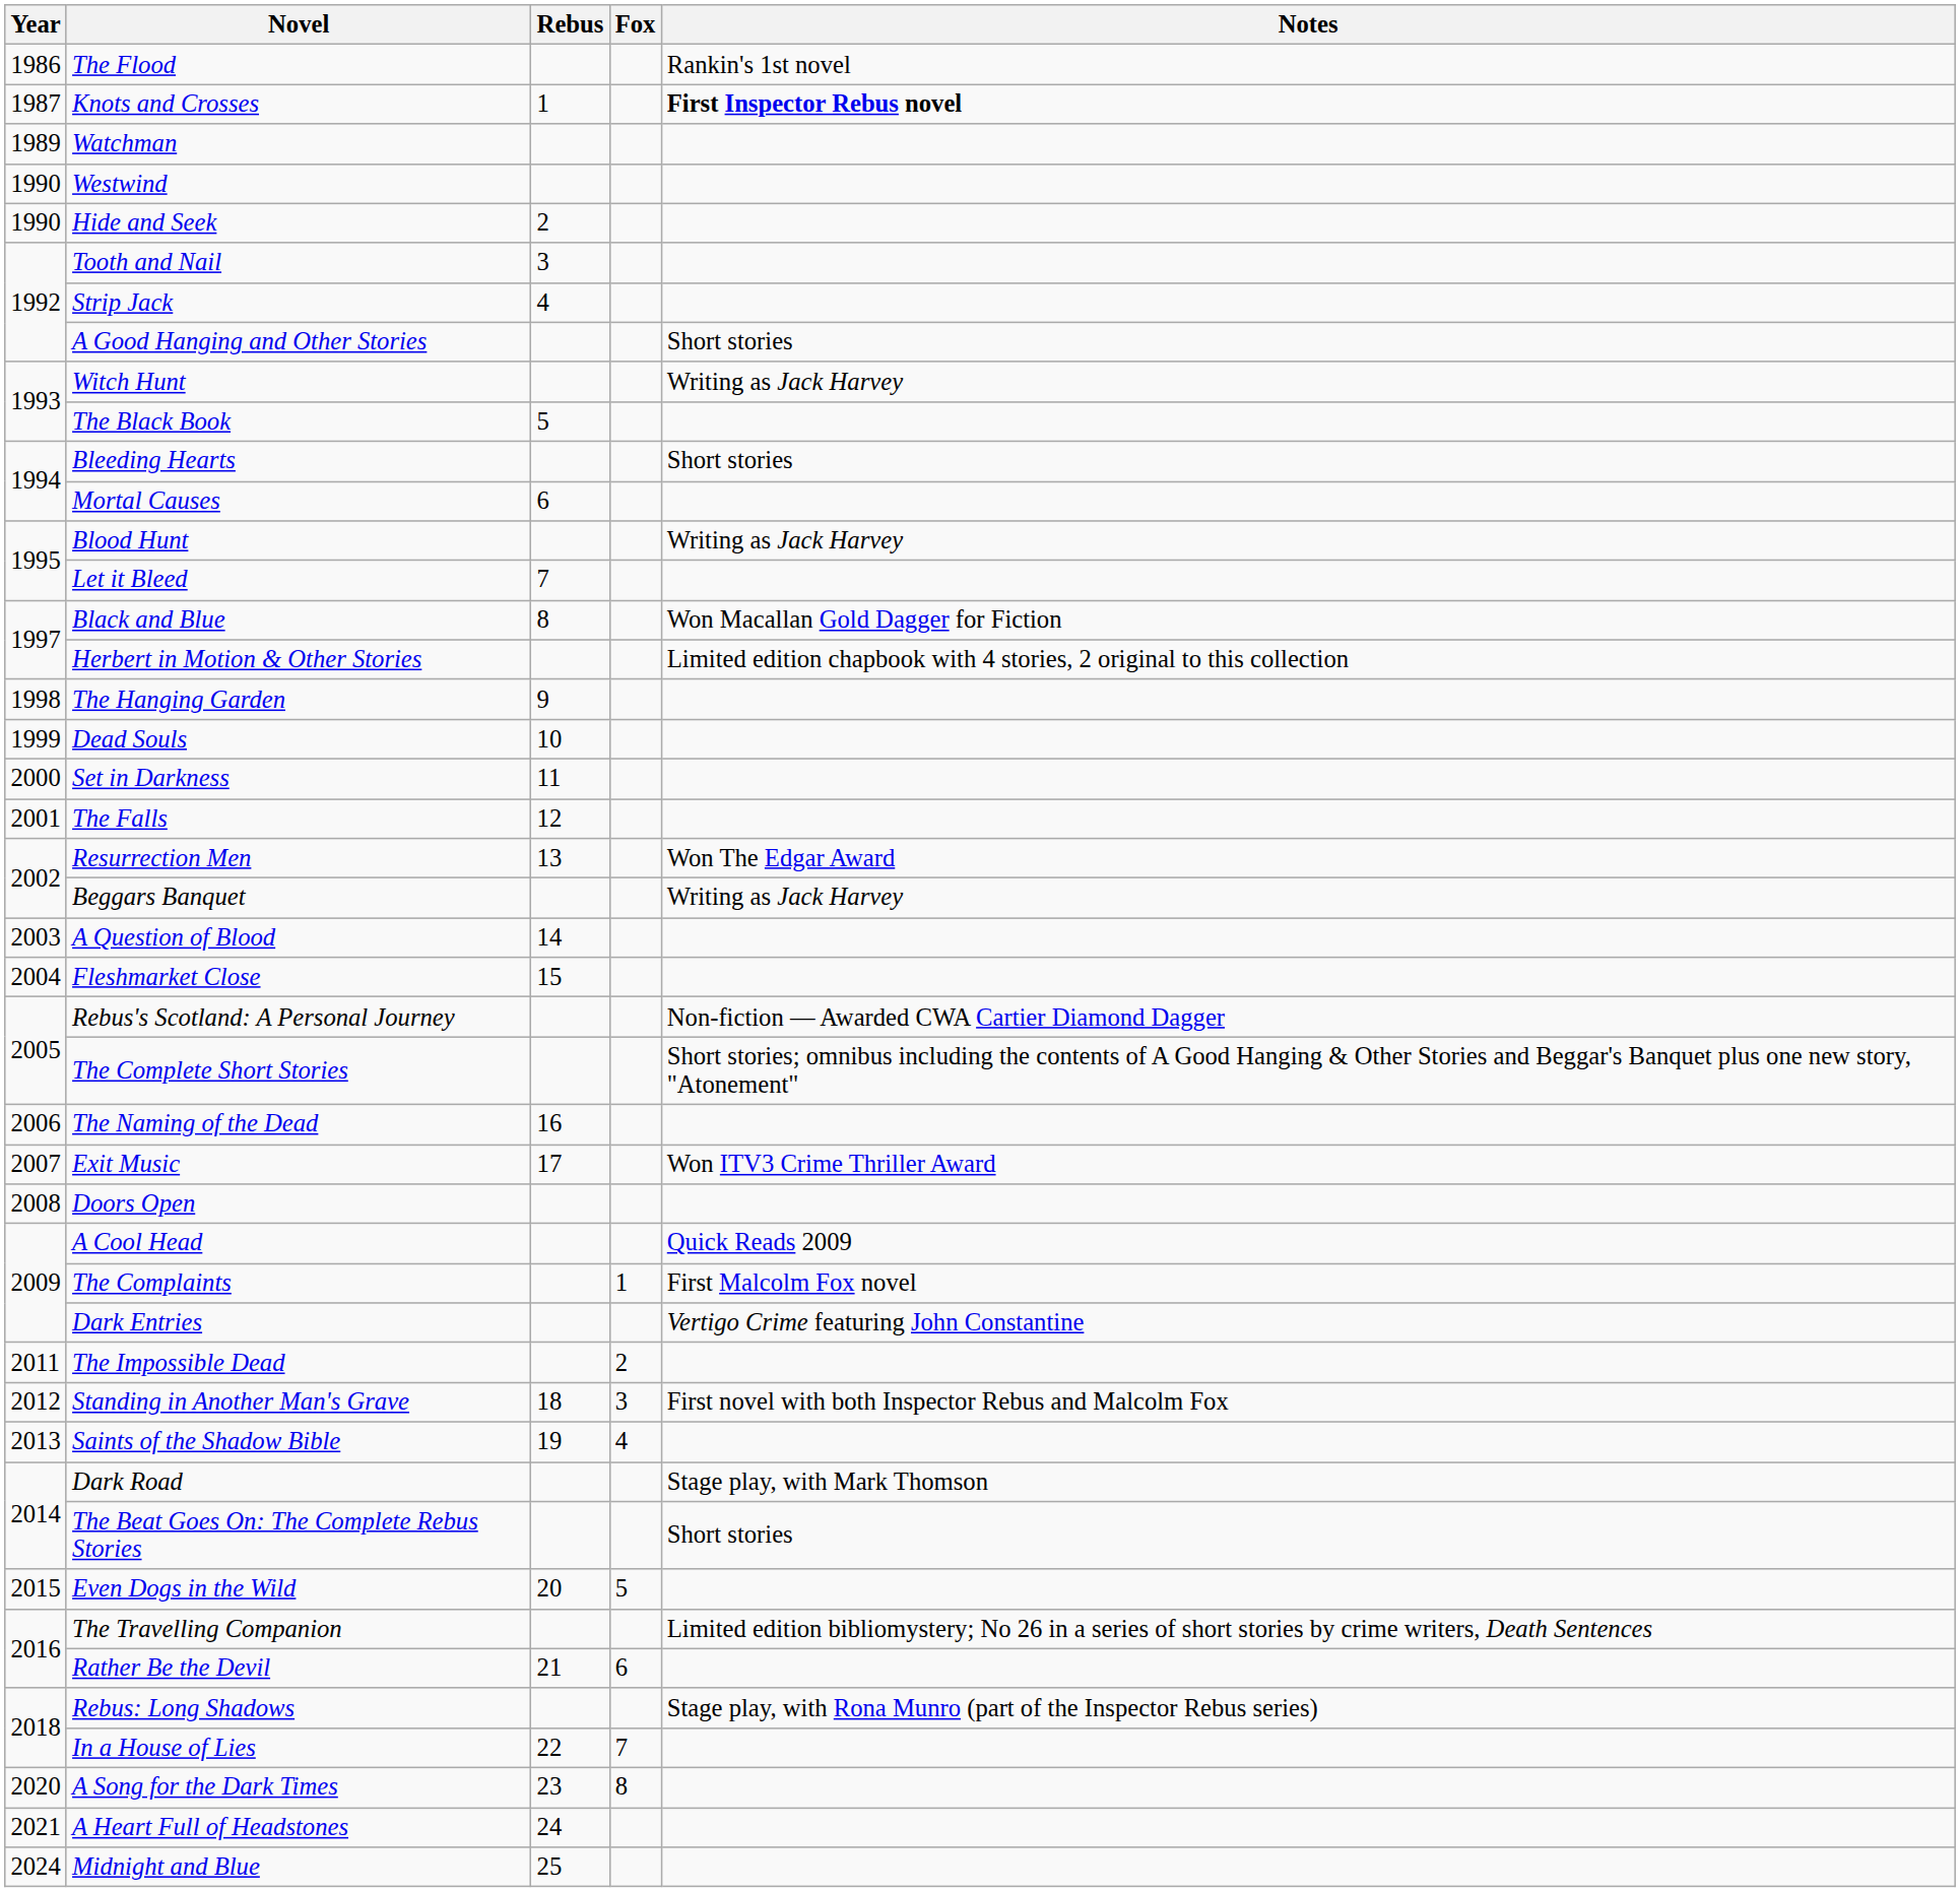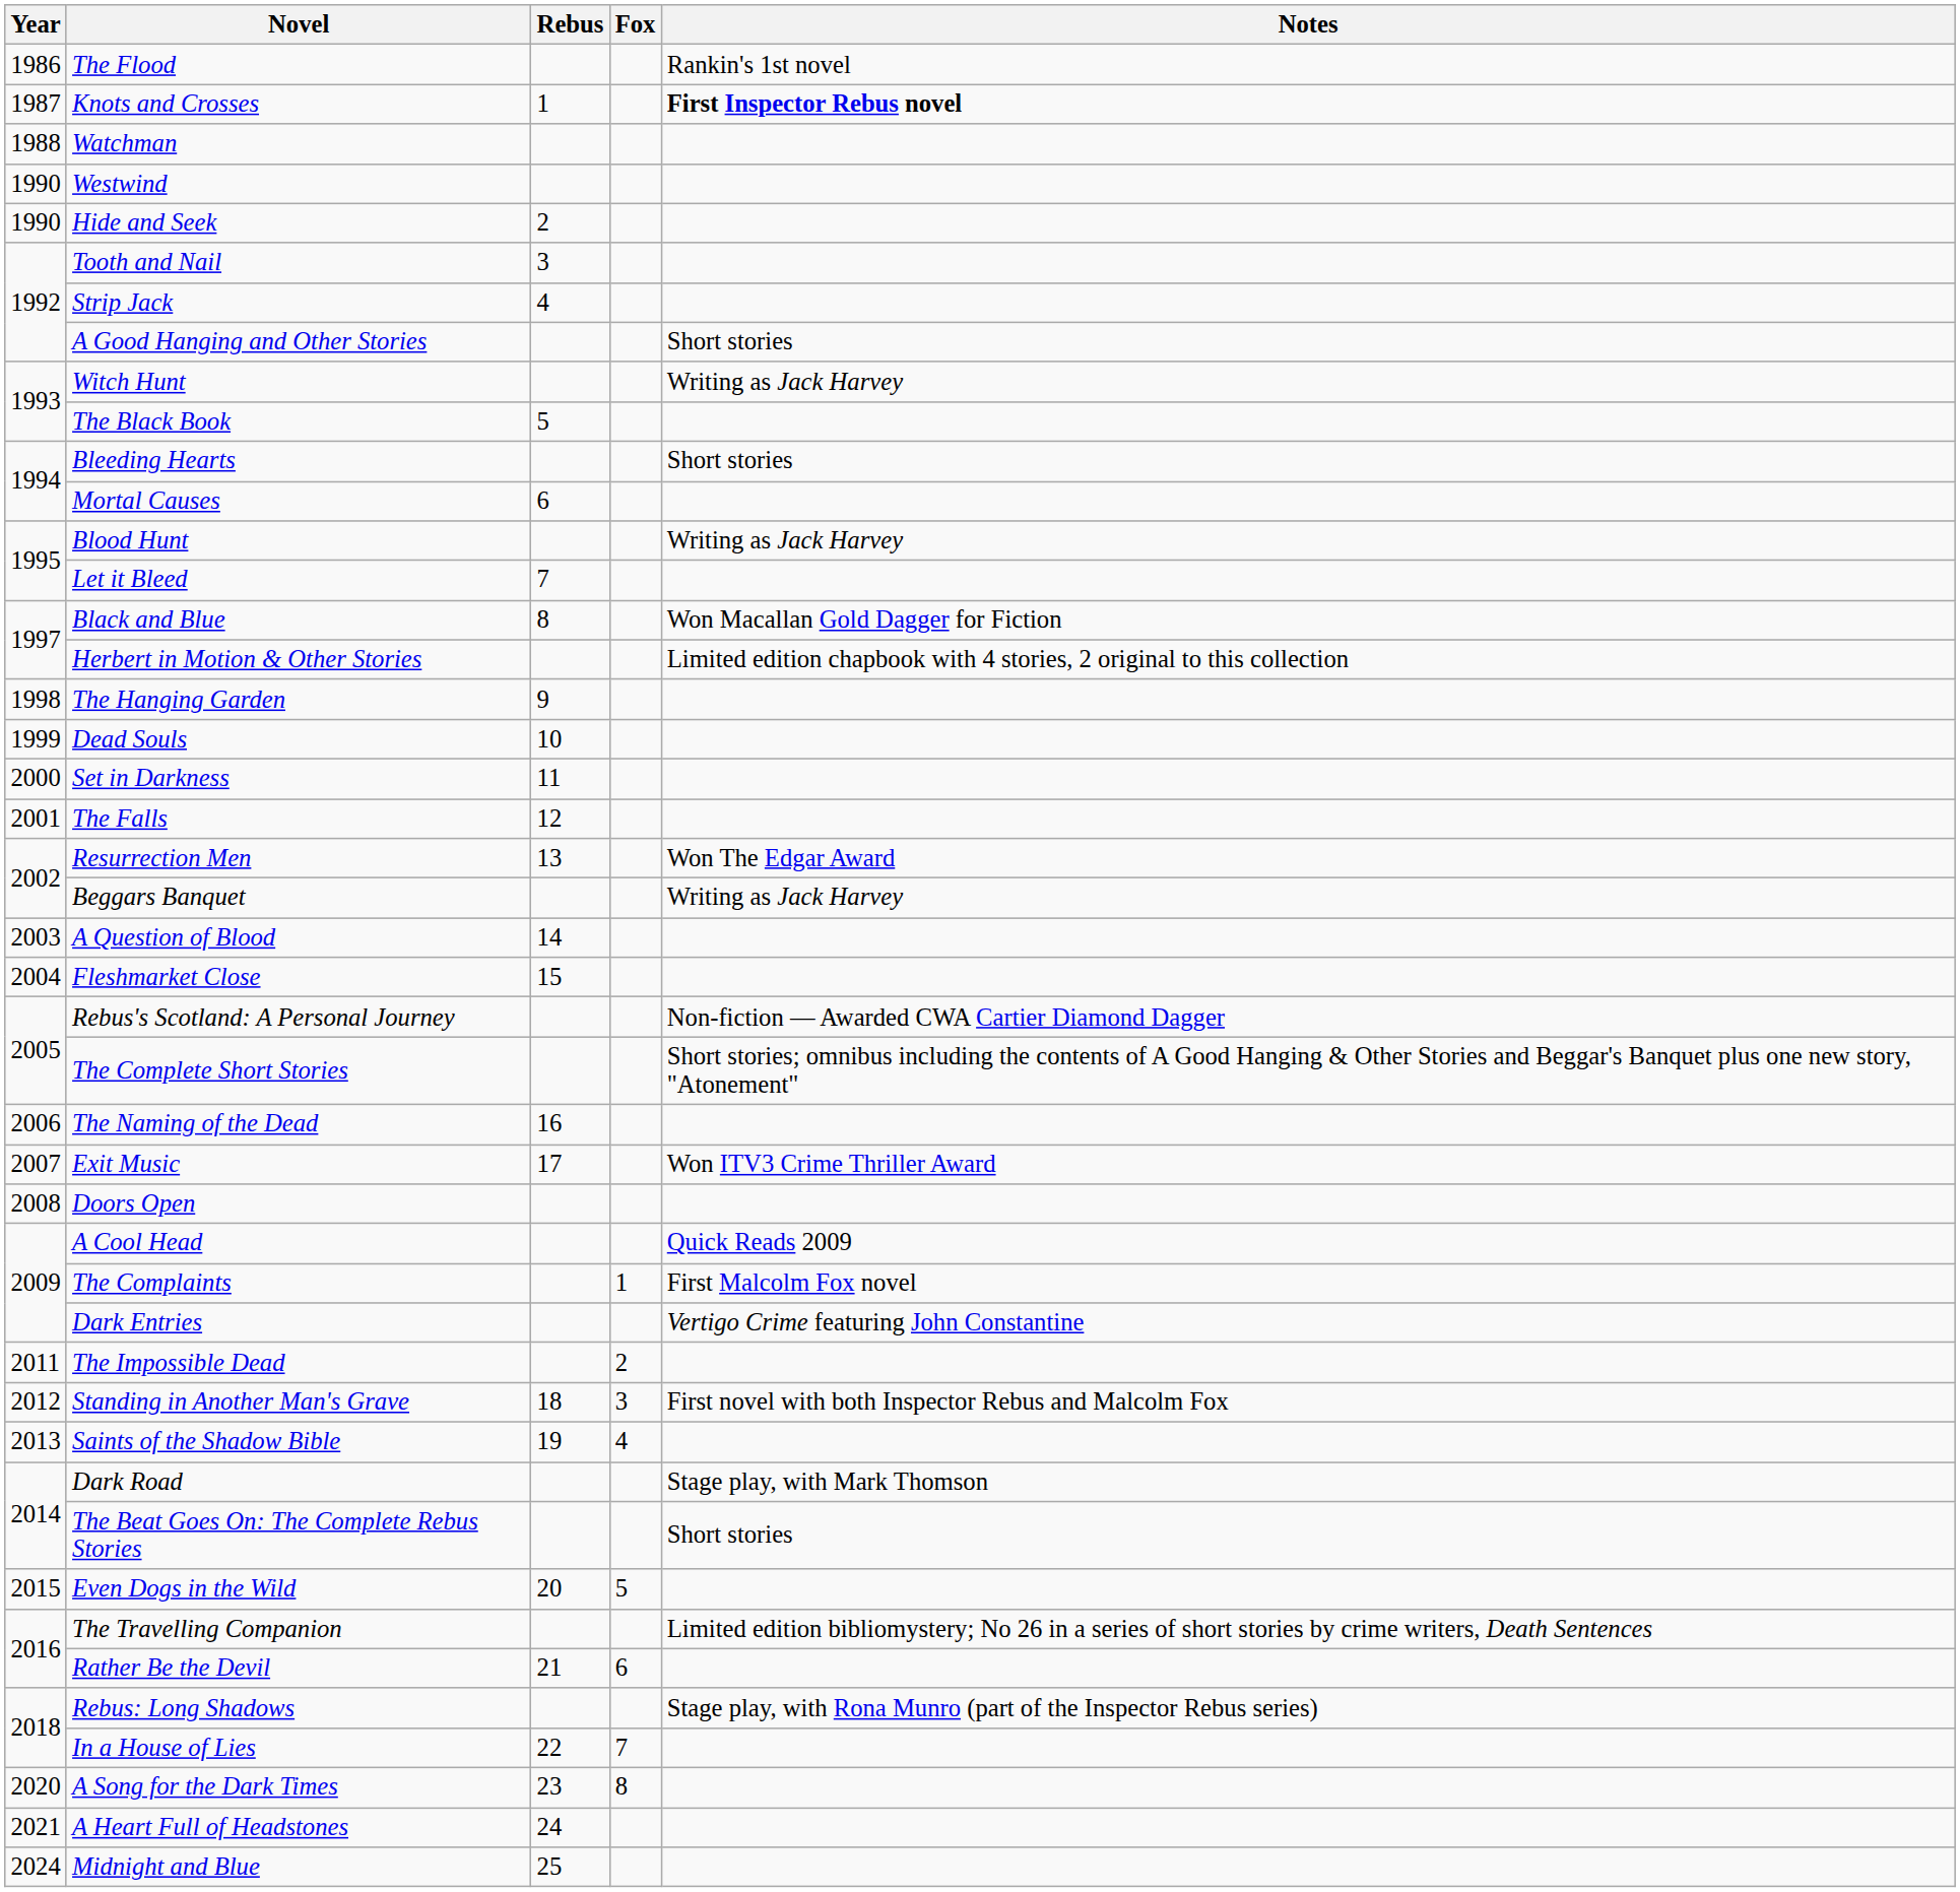Watchman | Year: 1989 -> 1988
